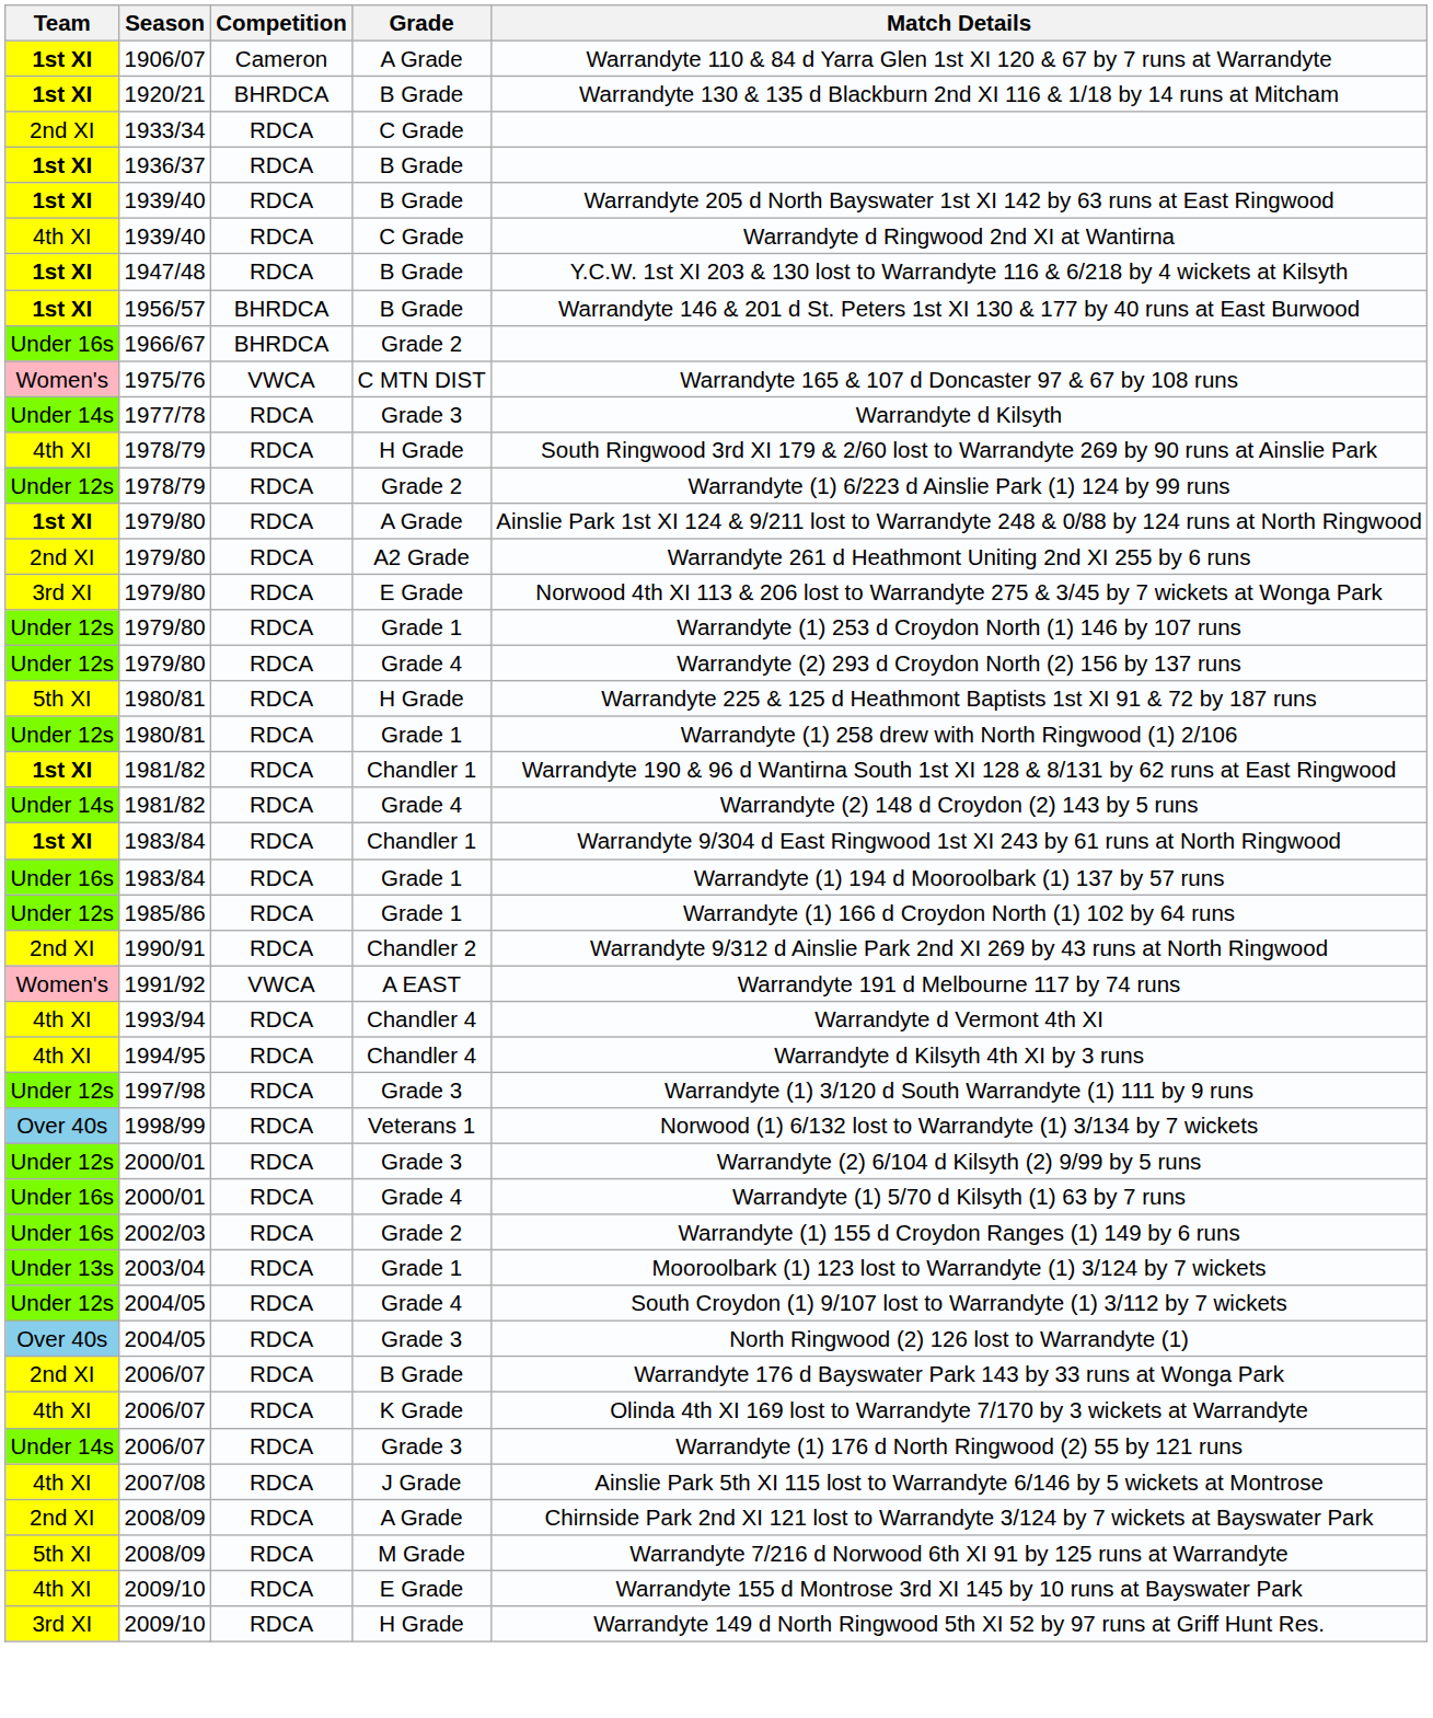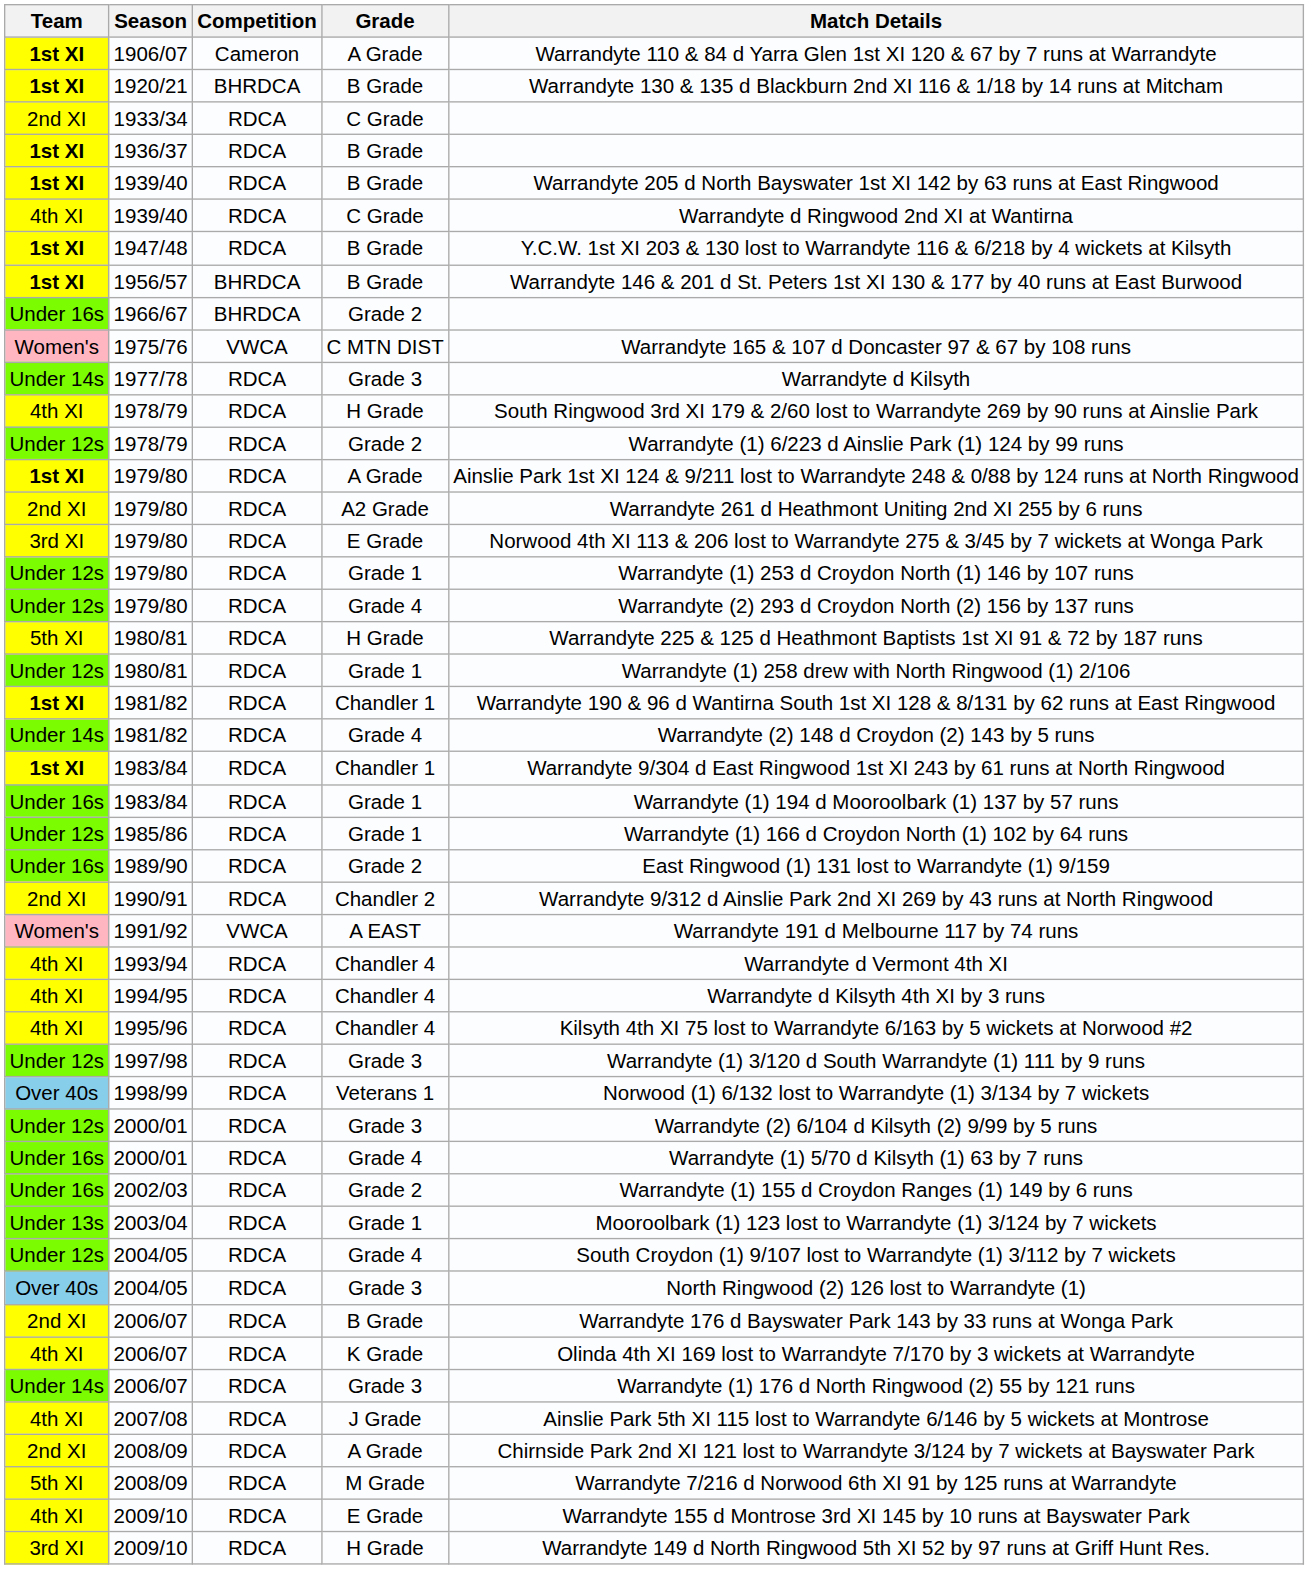+ row: Under 16s | 1989/90 | RDCA | Grade 2 | East Ringwood (1) 131 lost to Warrandyte (1) 9/159
+ row: 4th XI | 1995/96 | RDCA | Chandler 4 | Kilsyth 4th XI 75 lost to Warrandyte 6/163 by 5 wickets at Norwood #2
